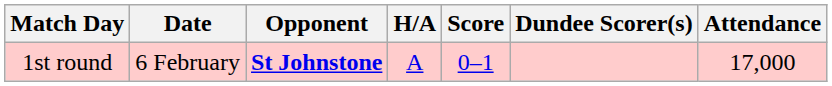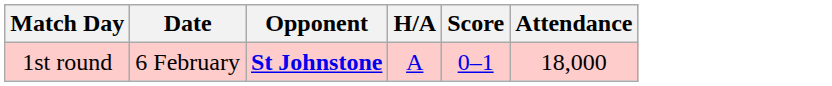- column: Dundee Scorer(s)
1st round | Attendance: 17,000 -> 18,000
